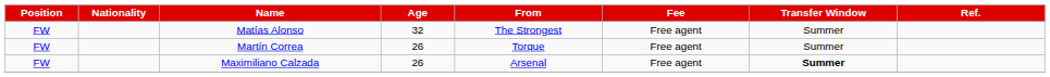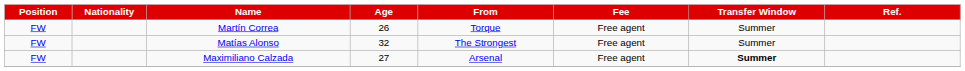rows swapped: Matías Alonso <-> Martín Correa
Maximiliano Calzada | Age: 26 -> 27
